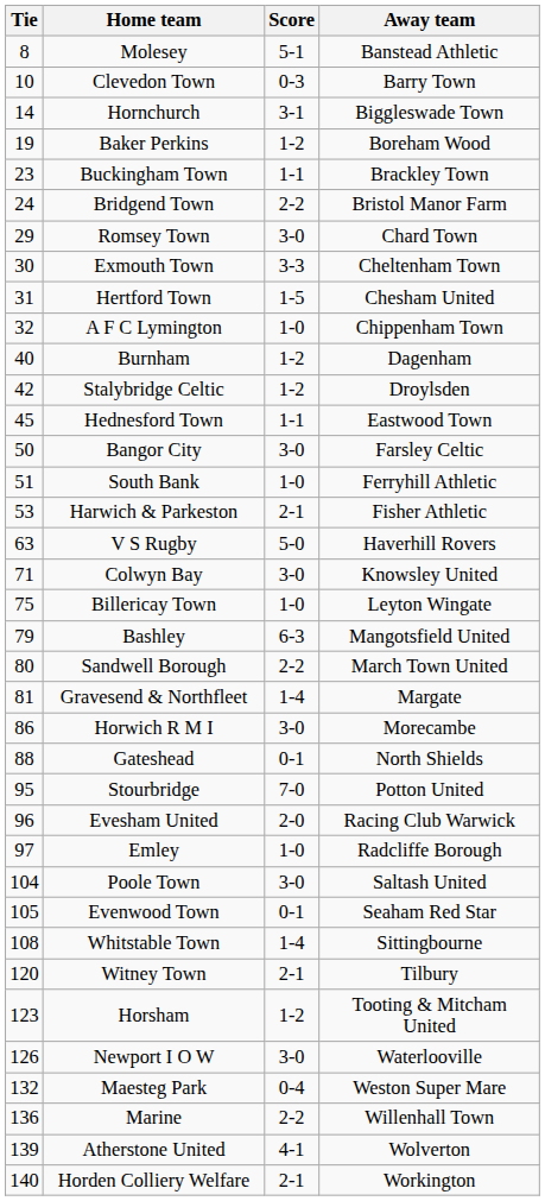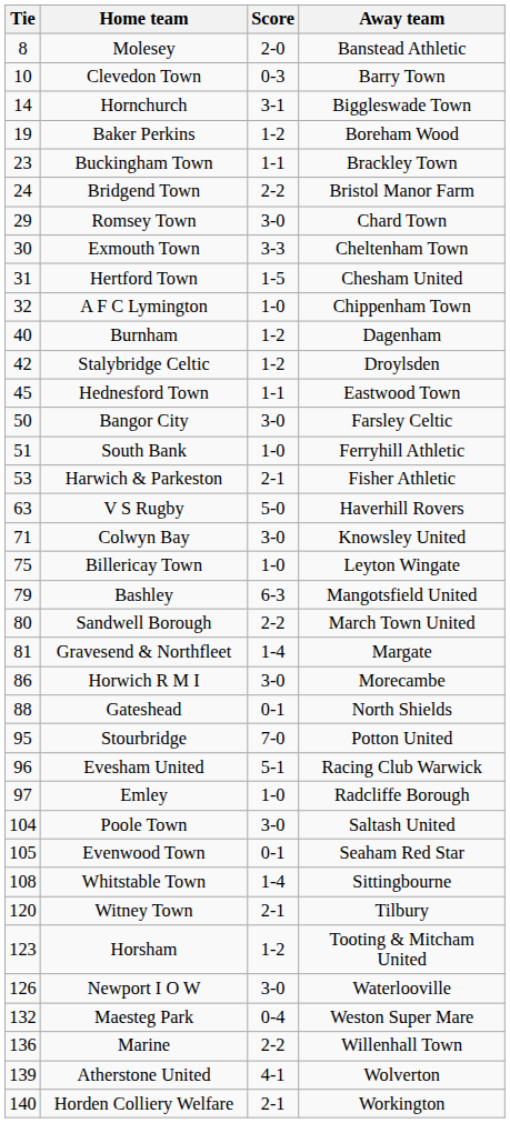Molesey | Score: 5-1 -> 2-0
Evesham United | Score: 2-0 -> 5-1
